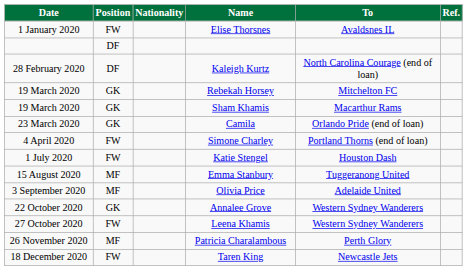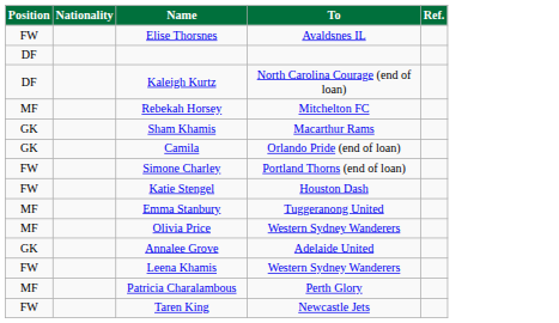- column: Date | 1 January 2020 | 28 February 2020 | 19 March 2020 | 19 March 2020 | 23 March 2020 | 4 April 2020 | 1 July 2020 | 15 August 2020 | 3 September 2020 | 22 October 2020 | 27 October 2020 | 26 November 2020 | 18 December 2020
Rebekah Horsey | Position: GK -> MF
Olivia Price | To: Adelaide United -> Western Sydney Wanderers
Annalee Grove | To: Western Sydney Wanderers -> Adelaide United
